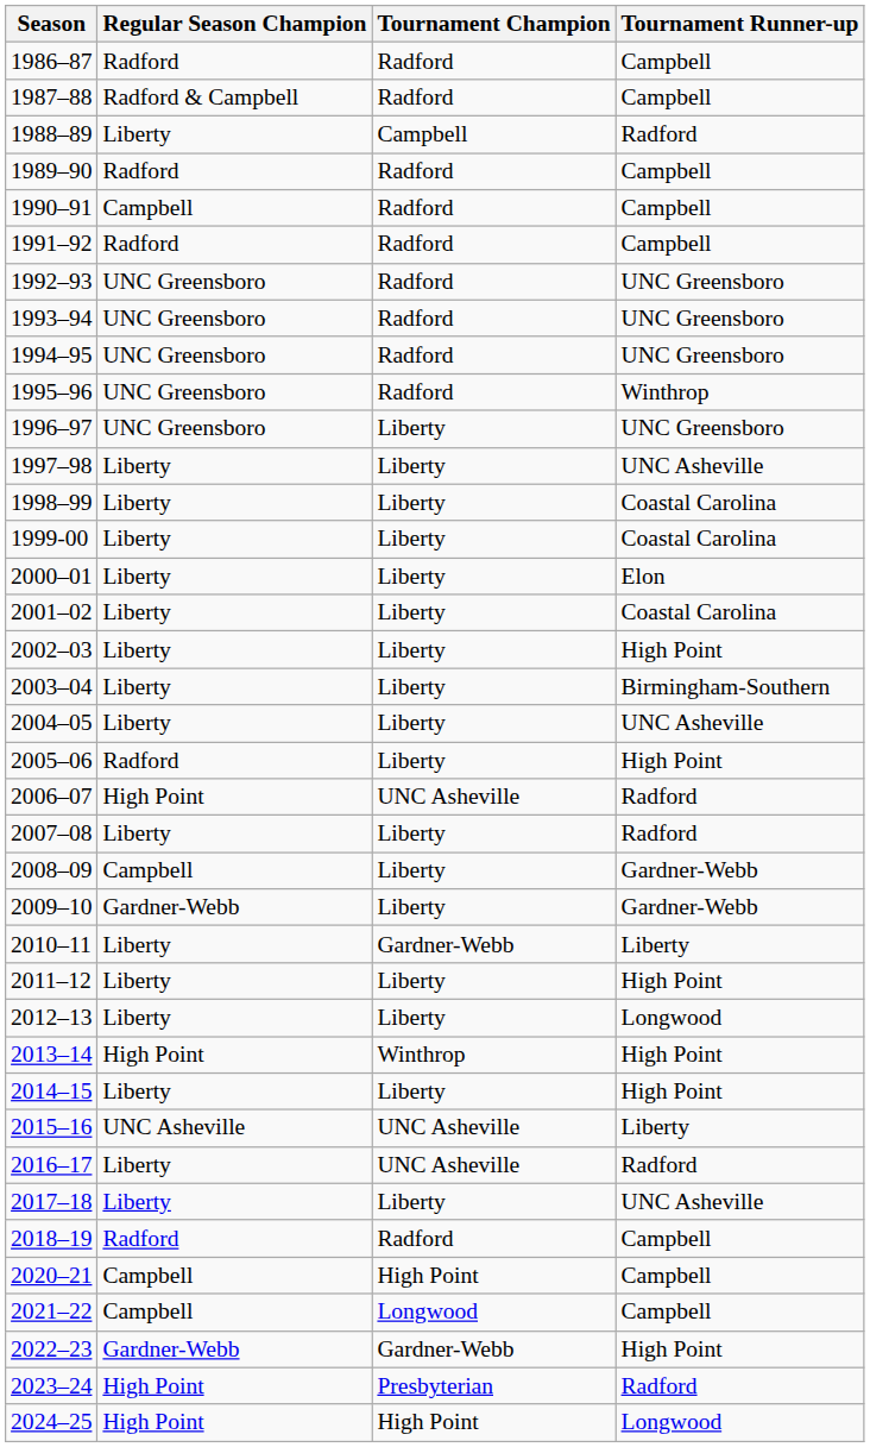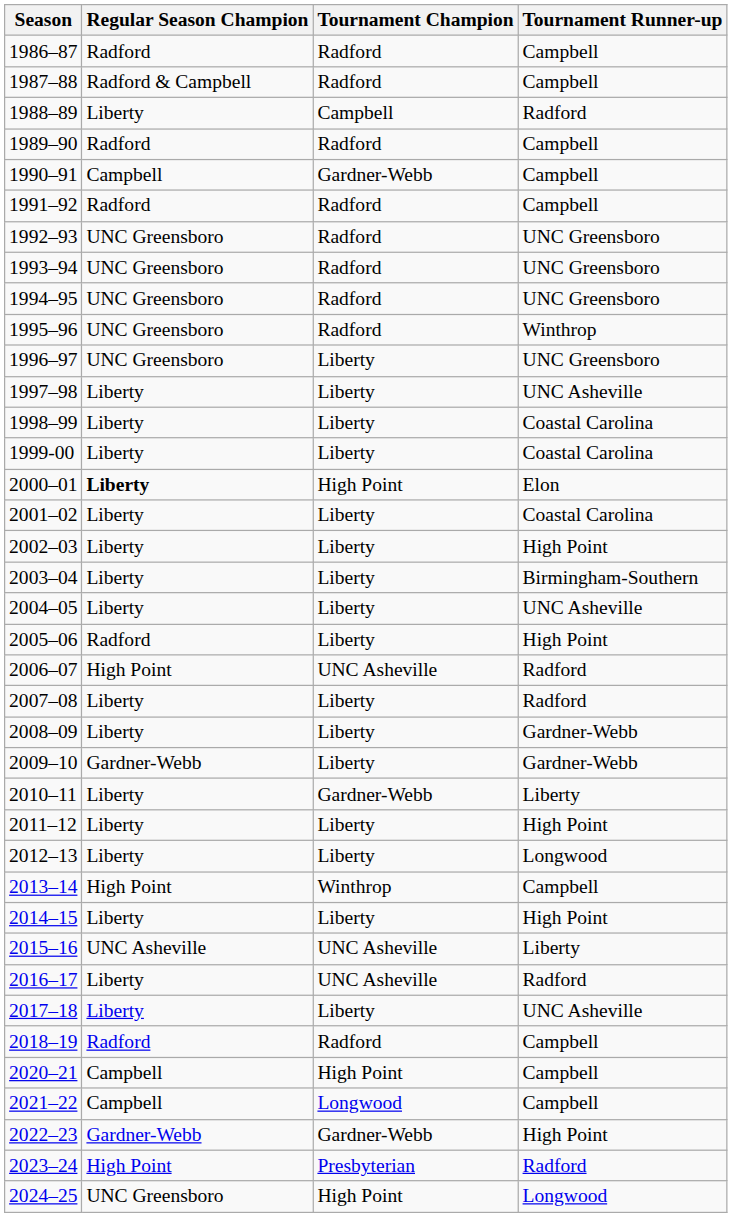1990–91 | Tournament Champion: Radford -> Gardner-Webb
2000–01 | Regular Season Champion: normal -> bold
2000–01 | Tournament Champion: Liberty -> High Point
2008–09 | Regular Season Champion: Campbell -> Liberty
2013–14 | Tournament Runner-up: High Point -> Campbell
2024–25 | Regular Season Champion: High Point -> UNC Greensboro
